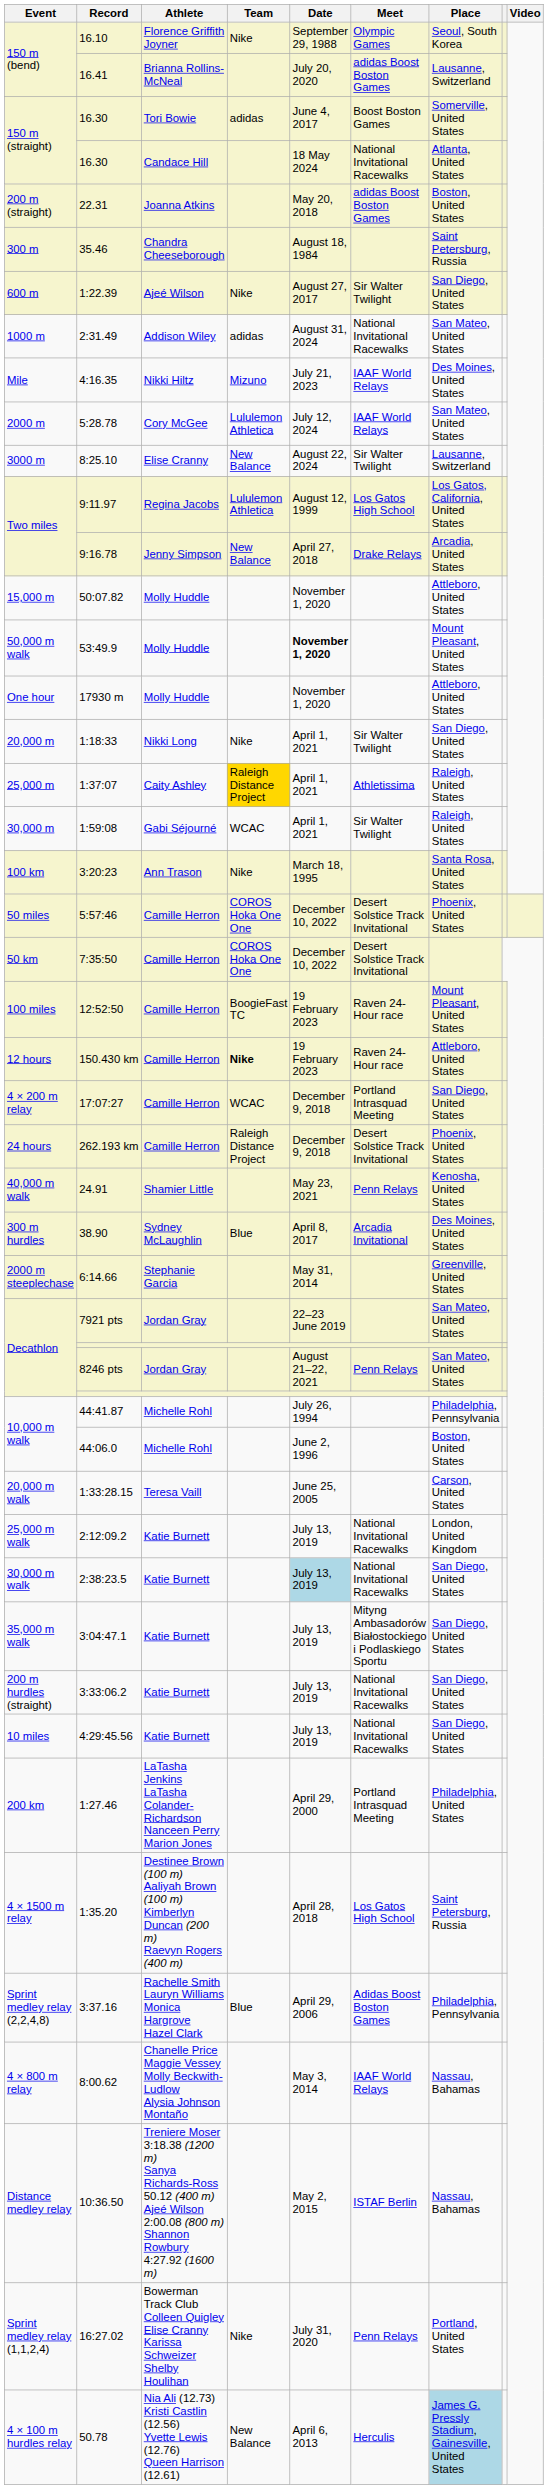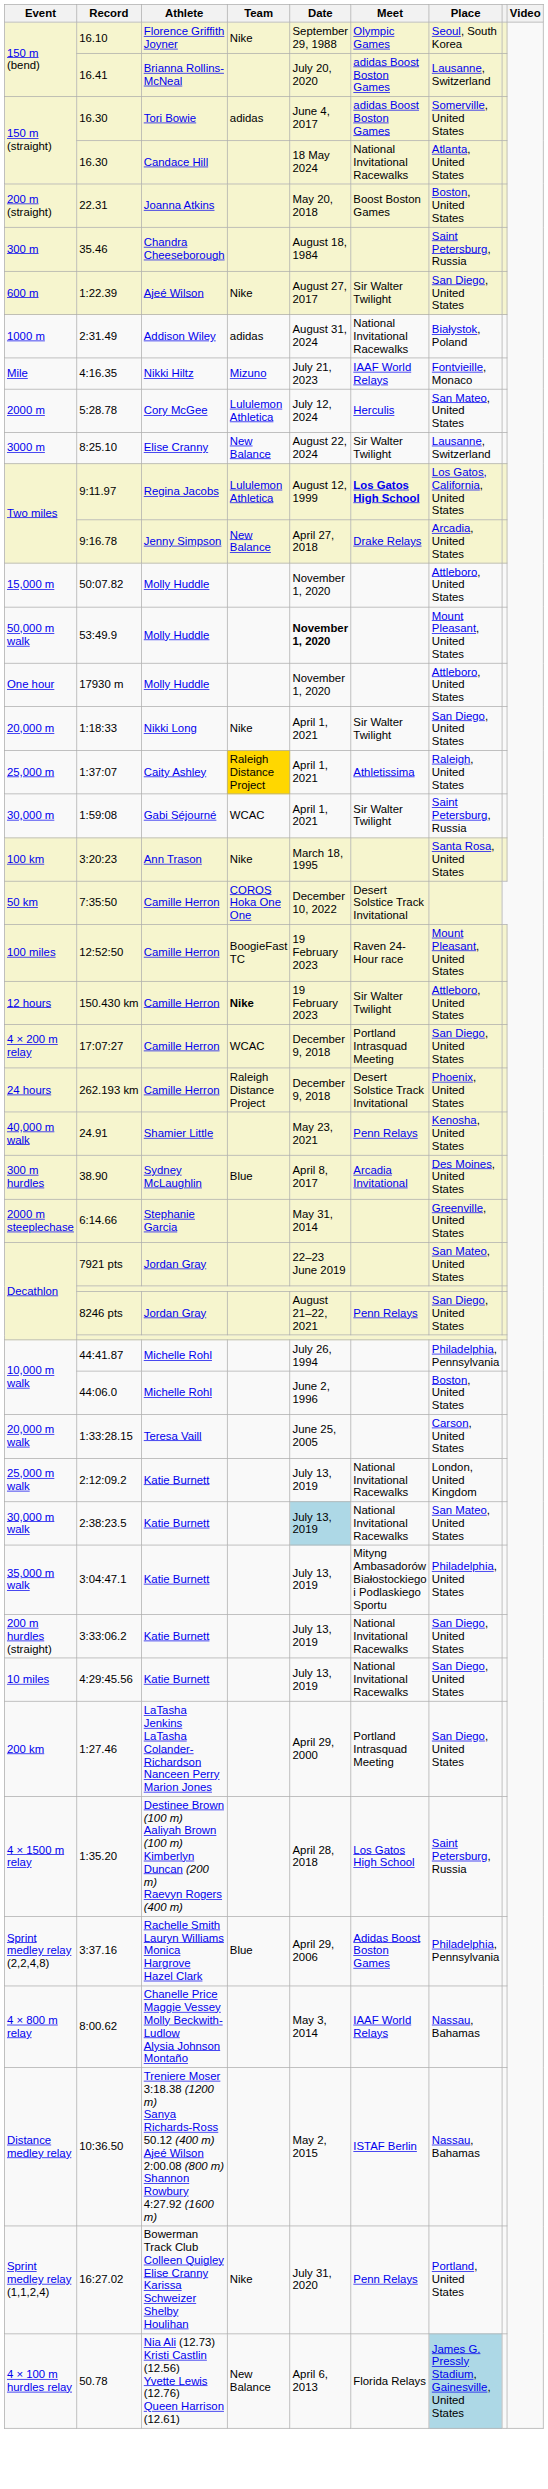16.30 / Tori Bowie | Meet: Boost Boston Games -> adidas Boost Boston Games
22.31 | Meet: adidas Boost Boston Games -> Boost Boston Games
2:31.49 | Place: San Mateo, United States -> Białystok, Poland
4:16.35 | Place: Des Moines, United States -> Fontvieille, Monaco
5:28.78 | Meet: IAAF World Relays -> Herculis
9:11.97 | Meet: normal -> bold
1:59:08 | Place: Raleigh, United States -> Saint Petersburg, Russia
- row: 50 miles | 5:57:46 | Camille Herron | COROS Hoka One One | December 10, 2022 | Desert Solstice Track Invitational | Phoenix, United States
150.430 km | Meet: Raven 24-Hour race -> Sir Walter Twilight
8246 pts | Place: San Mateo, United States -> San Diego, United States
2:38:23.5 | Place: San Diego, United States -> San Mateo, United States
3:04:47.1 | Place: San Diego, United States -> Philadelphia, United States
1:27.46 | Place: Philadelphia, United States -> San Diego, United States
50.78 | Meet: Herculis -> Florida Relays
